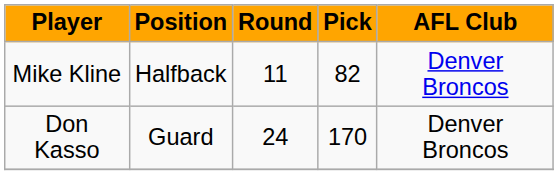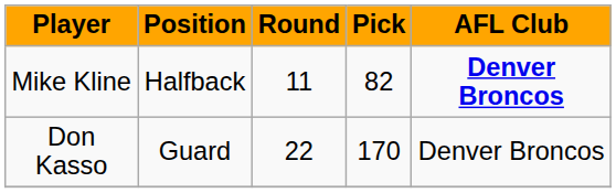Mike Kline | AFL Club: normal -> bold
Don Kasso | Round: 24 -> 22
